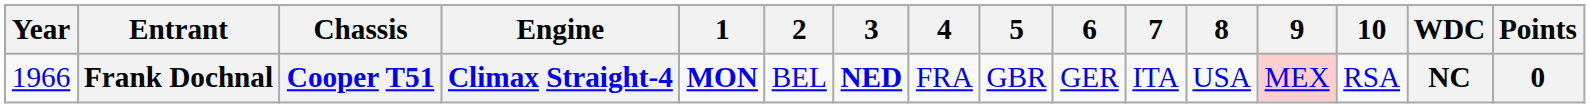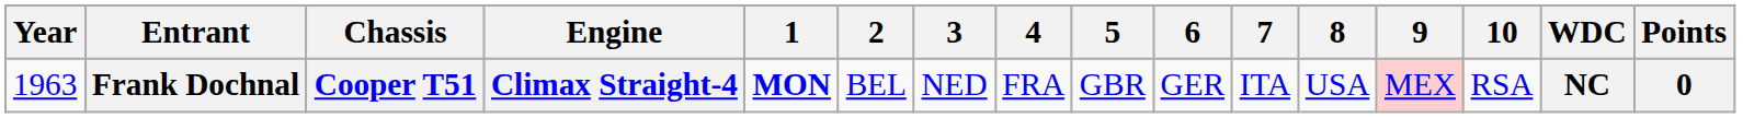Frank Dochnal | Year: 1966 -> 1963
Frank Dochnal | 3: bold -> normal
